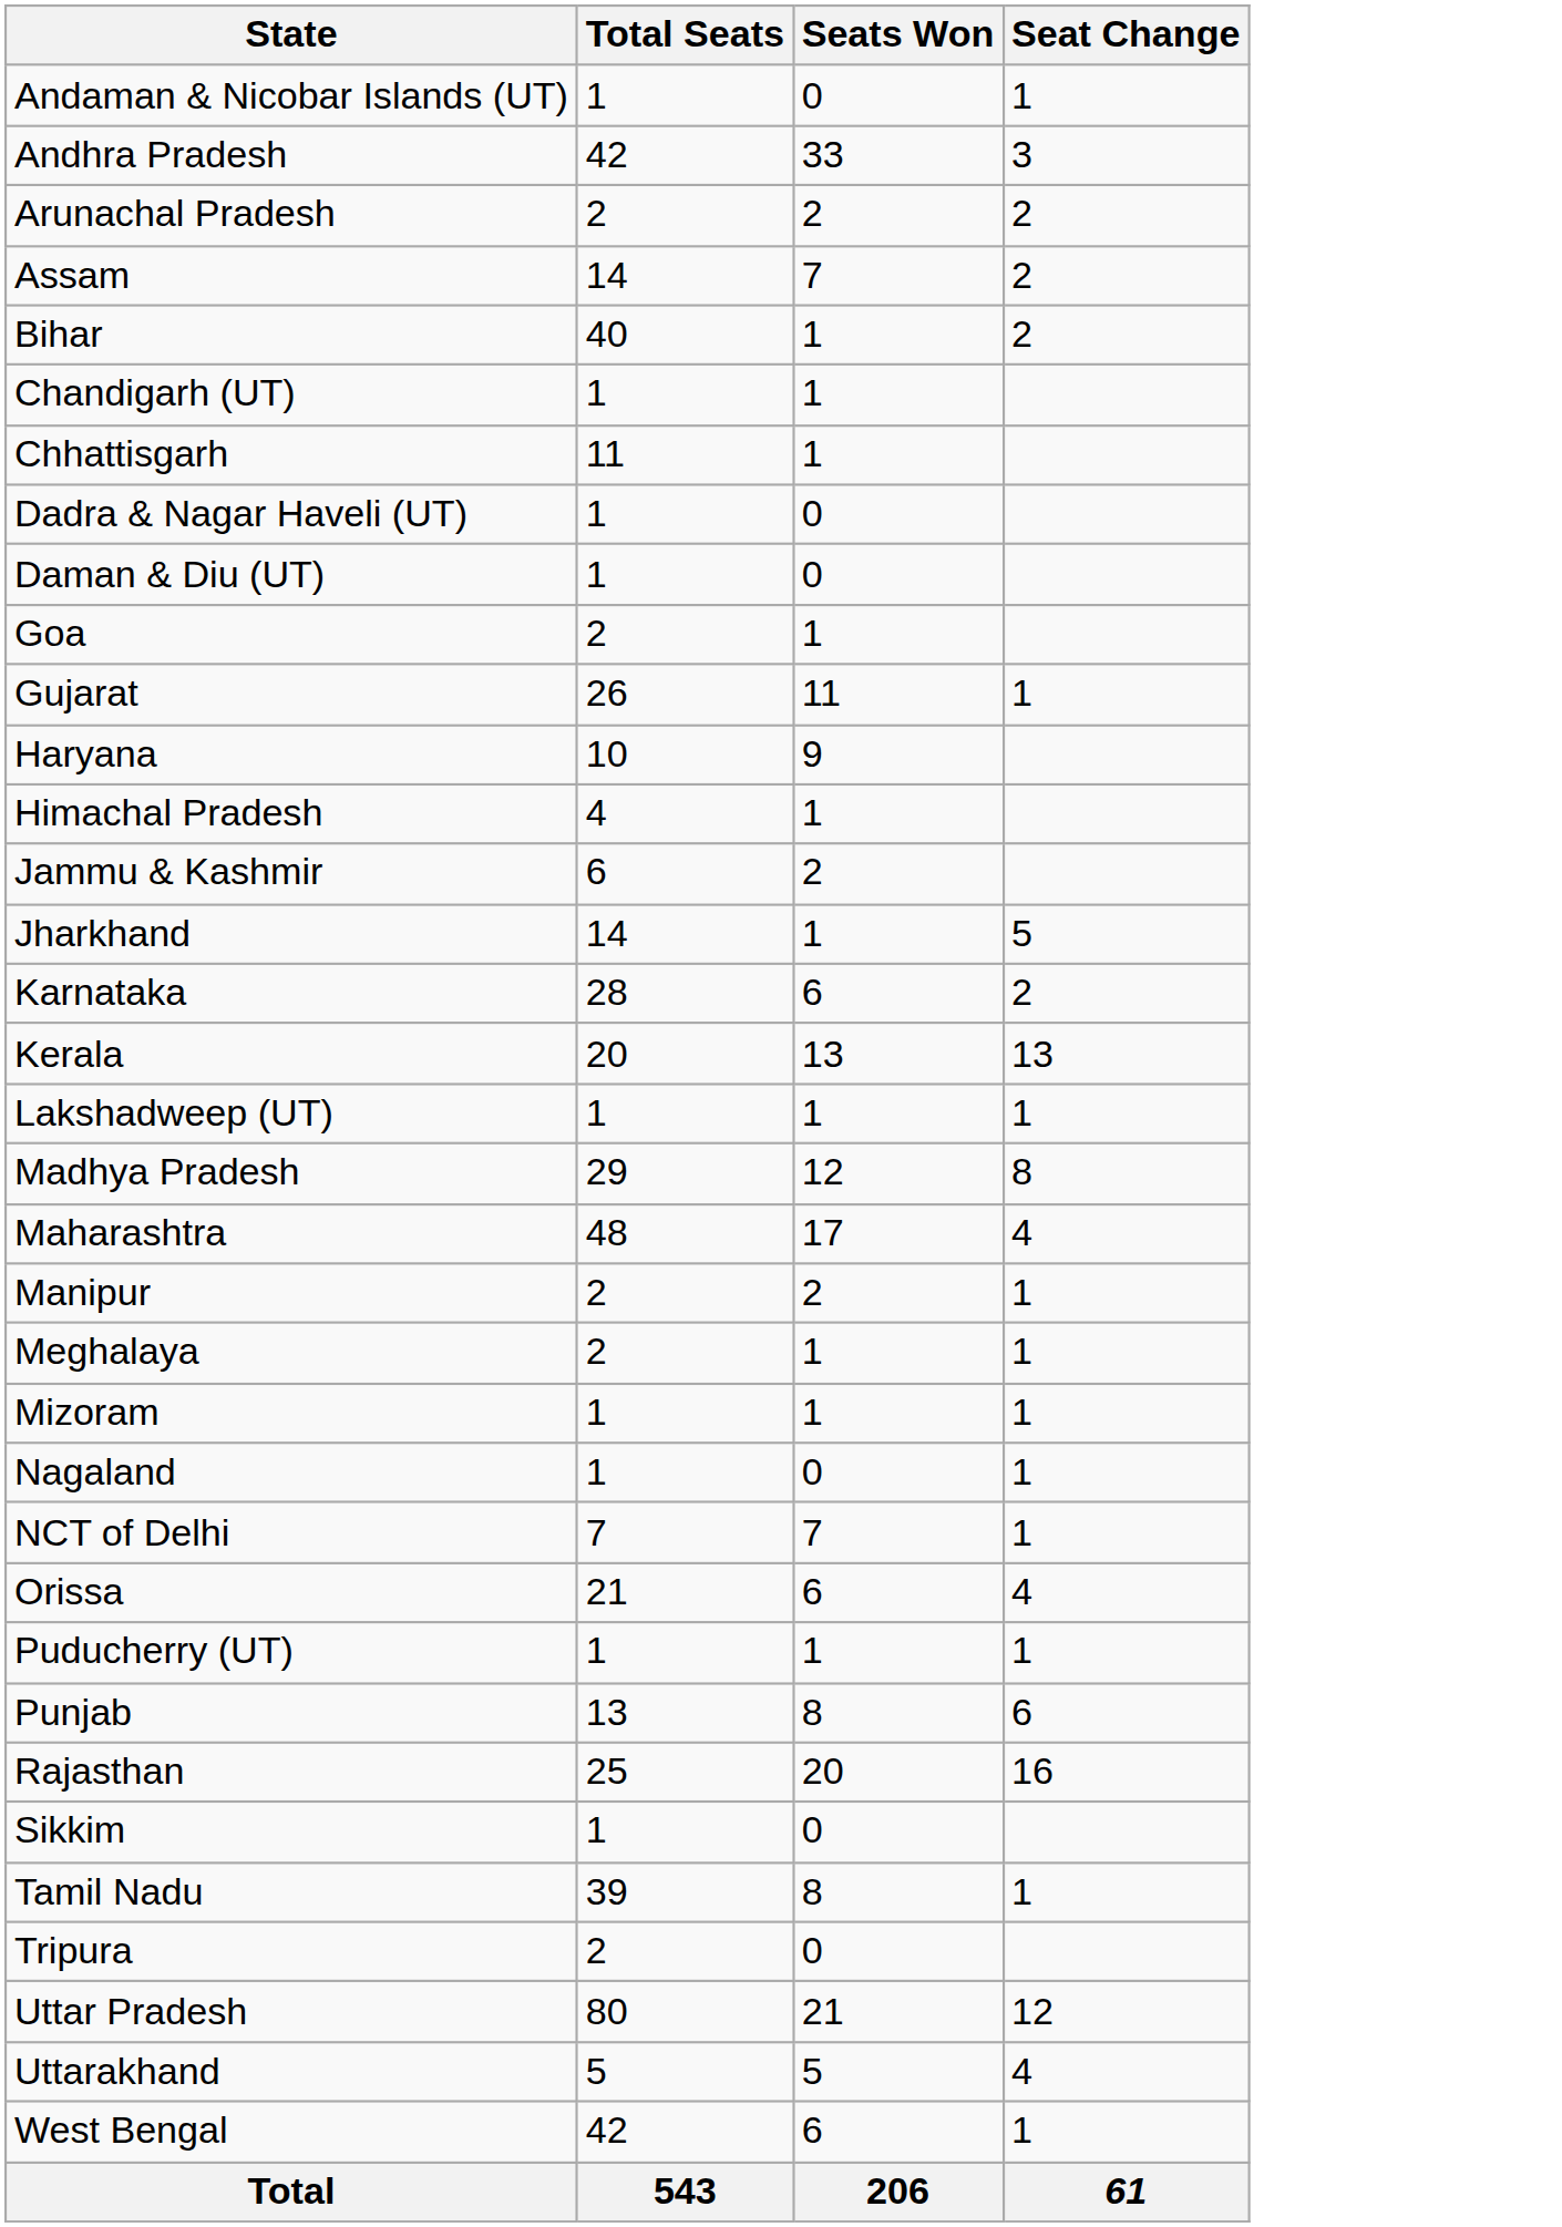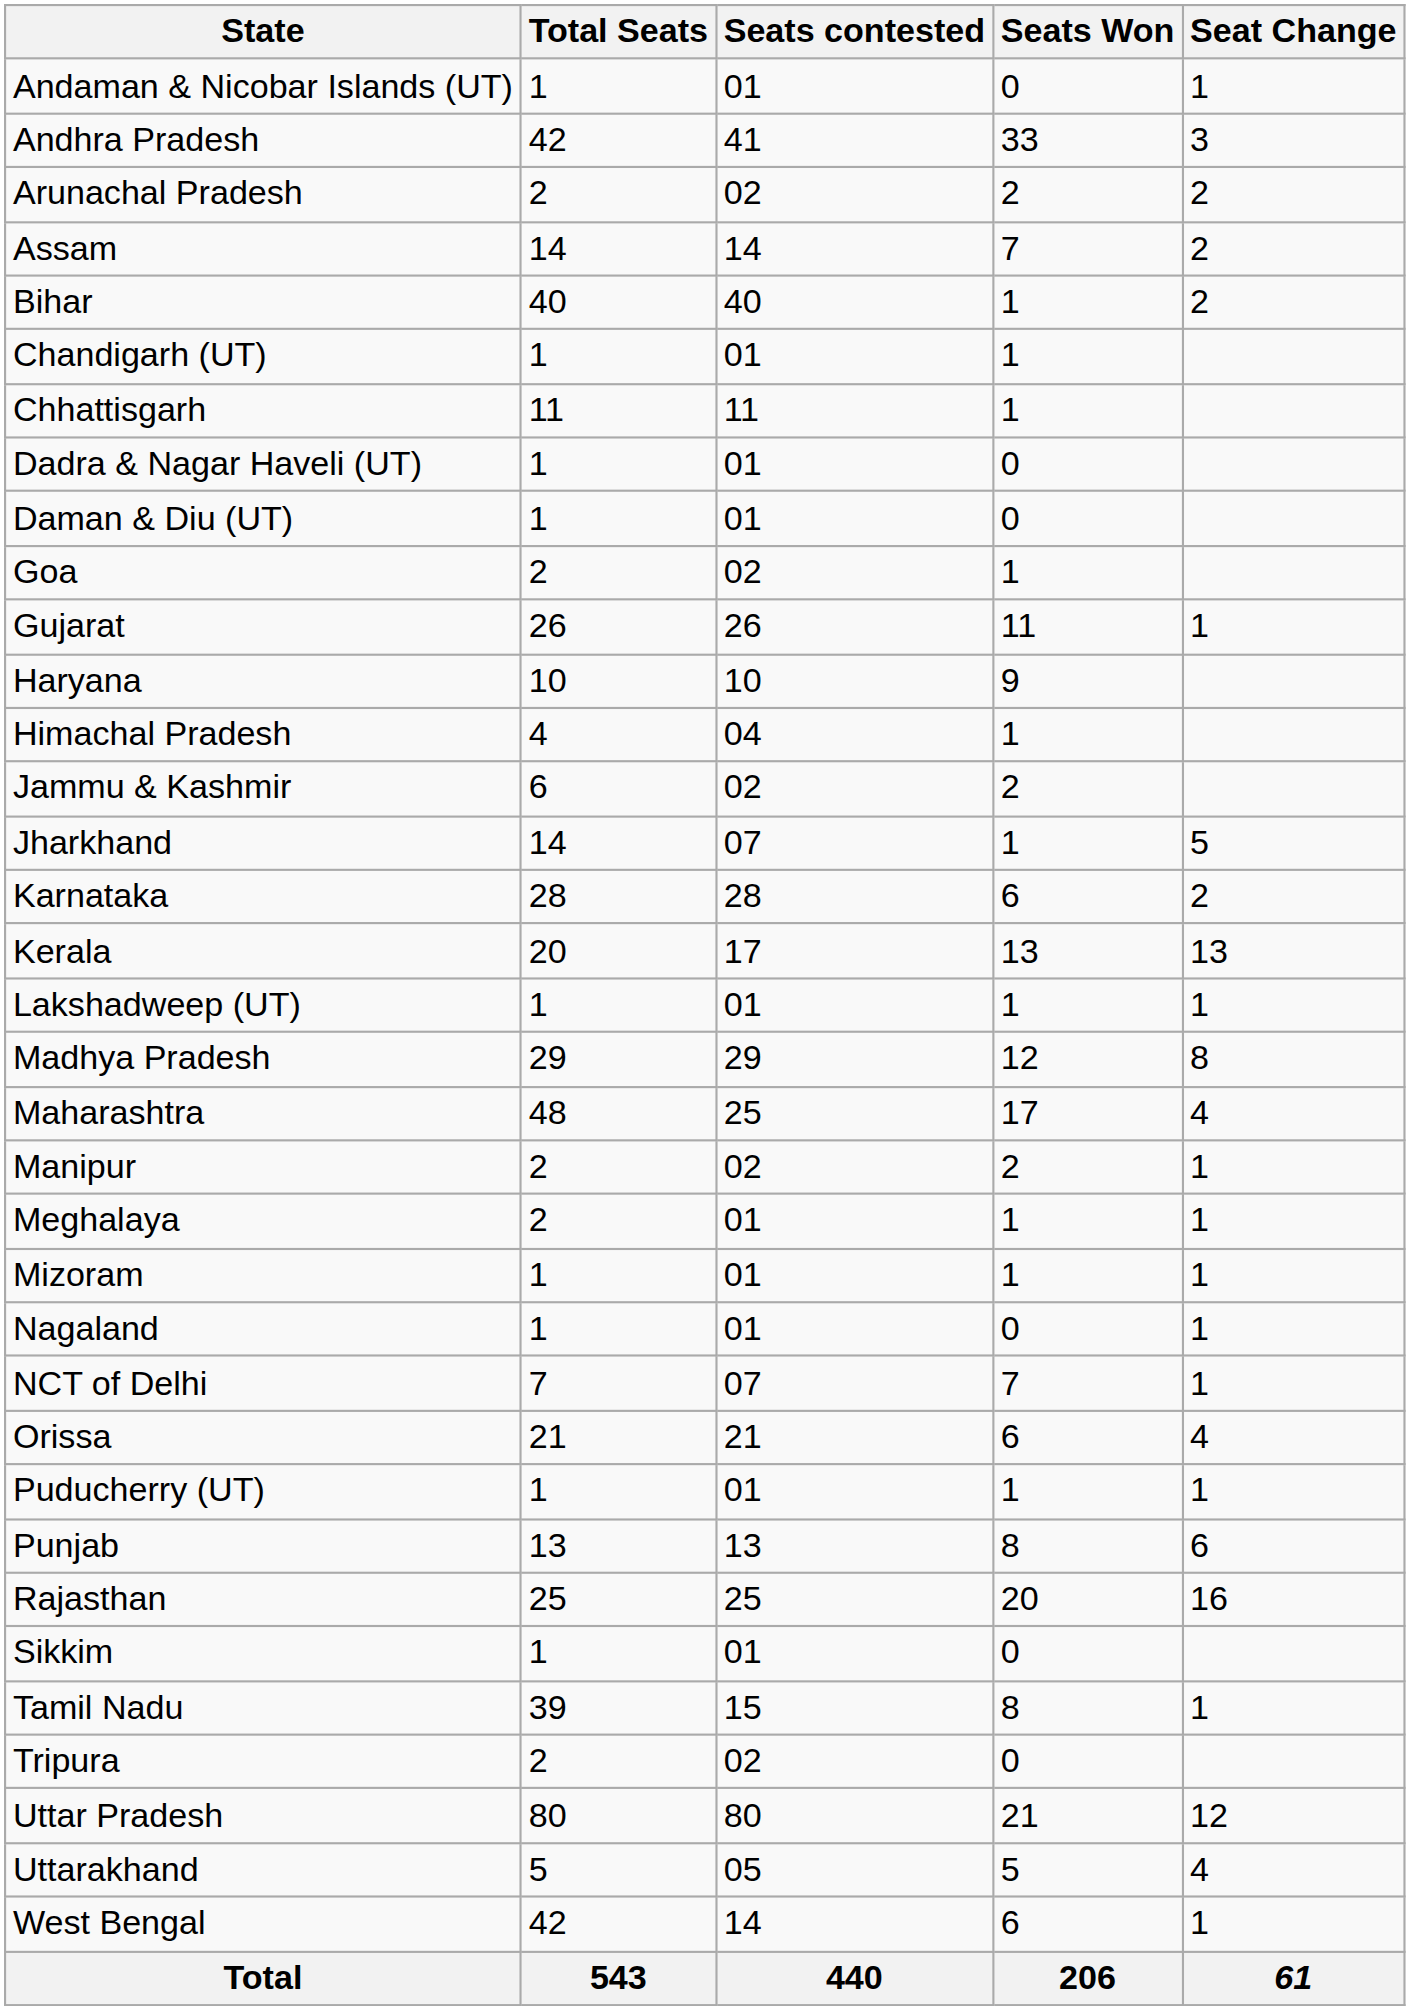+ column: Seats contested | 01 | 41 | 02 | 14 | 40 | 01 | 11 | 01 | 01 | 02 | 26 | 10 | 04 | 02 | 07 | 28 | 17 | 01 | 29 | 25 | 02 | 01 | 01 | 01 | 07 | 21 | 01 | 13 | 25 | 01 | 15 | 02 | 80 | 05 | 14 | 440
